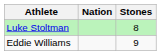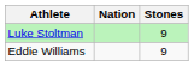Luke Stoltman | Stones: 8 -> 9
